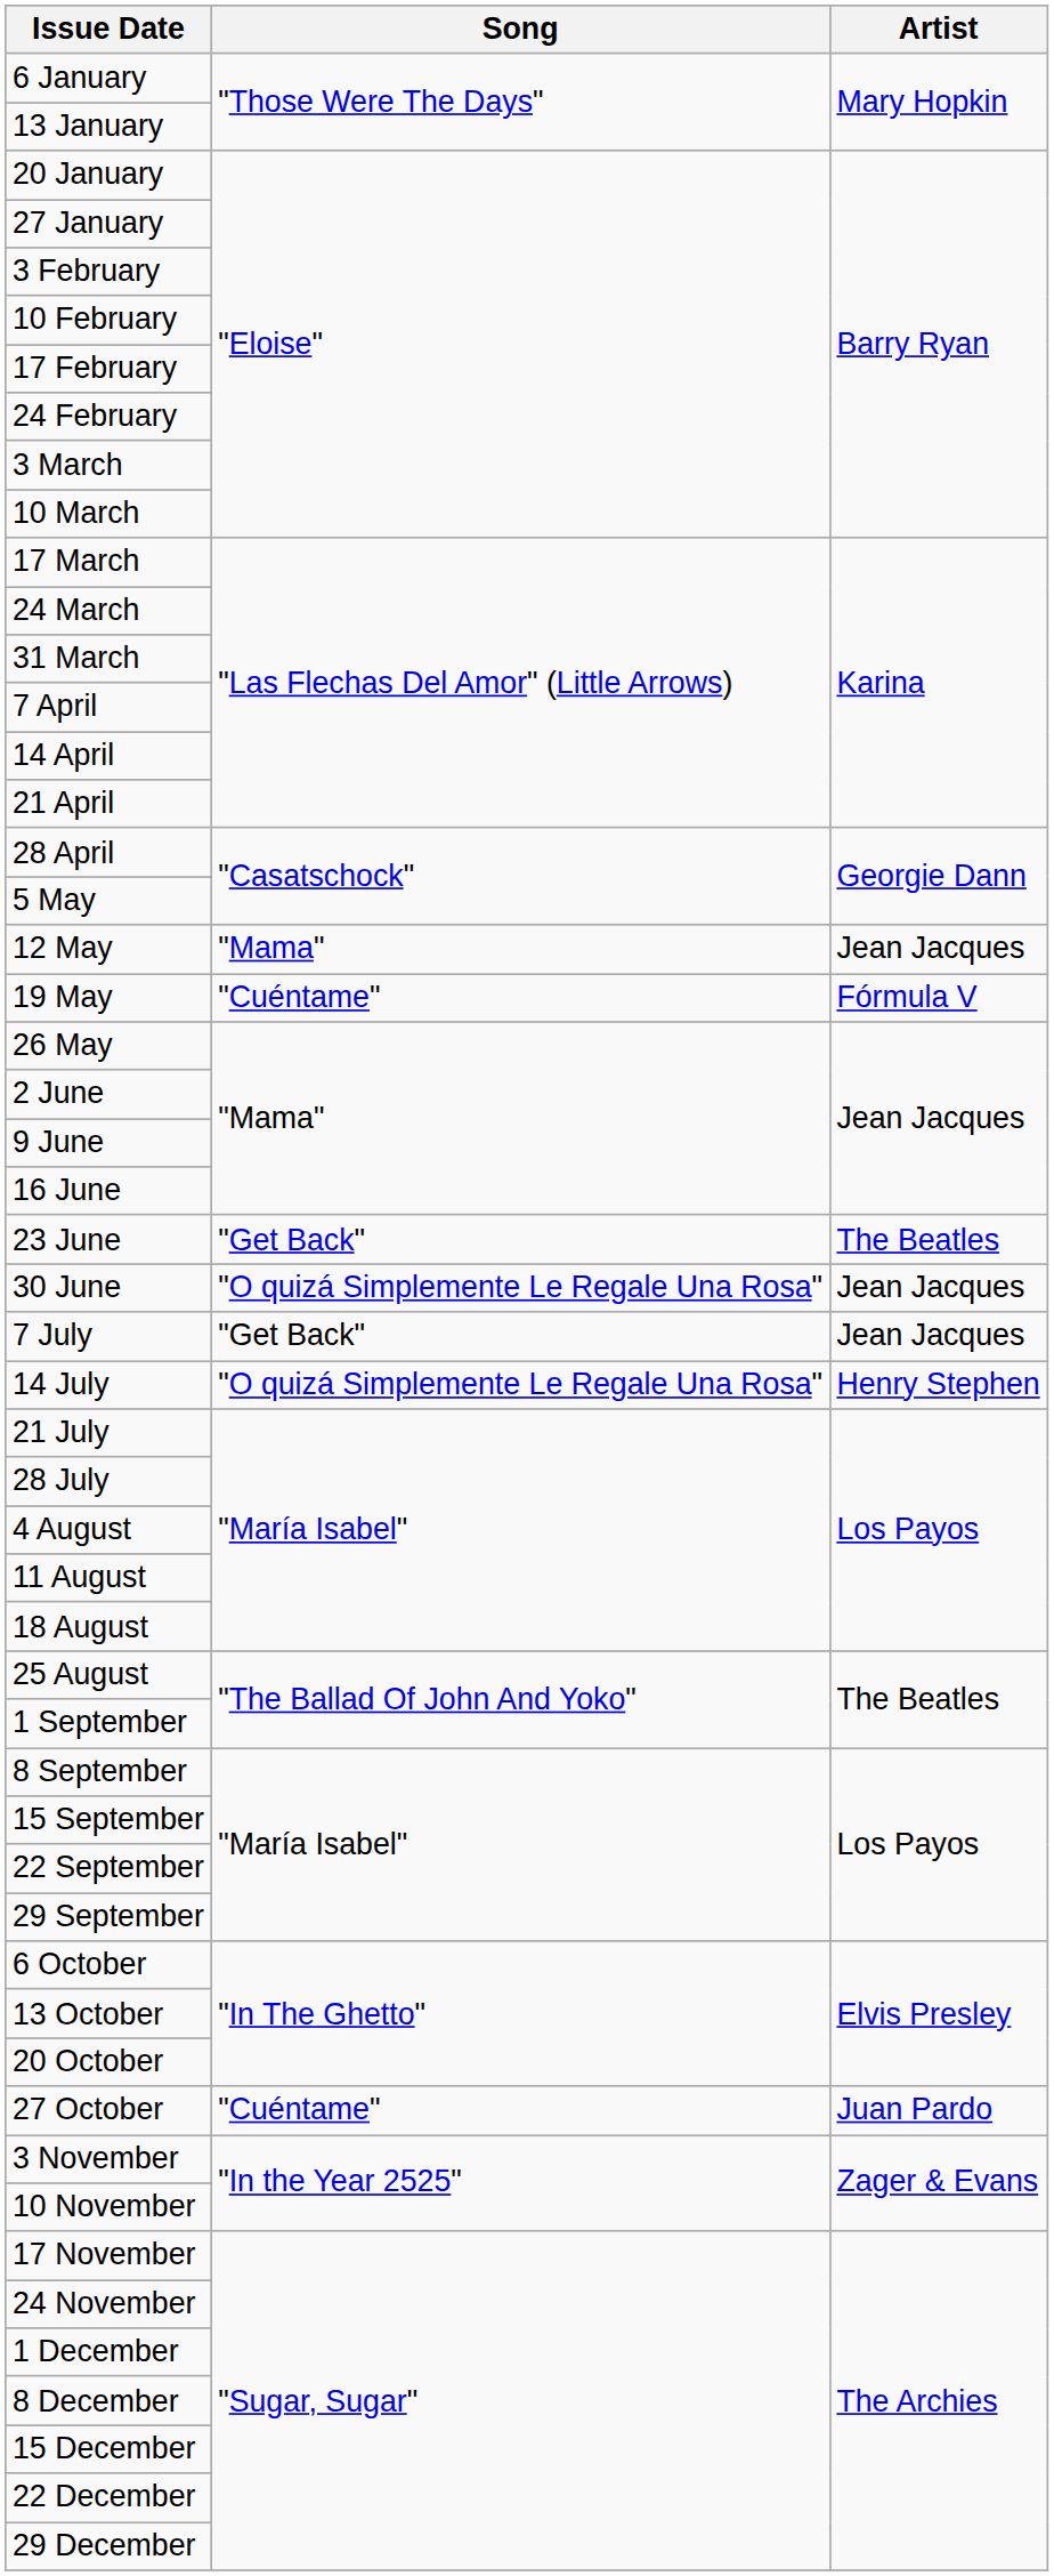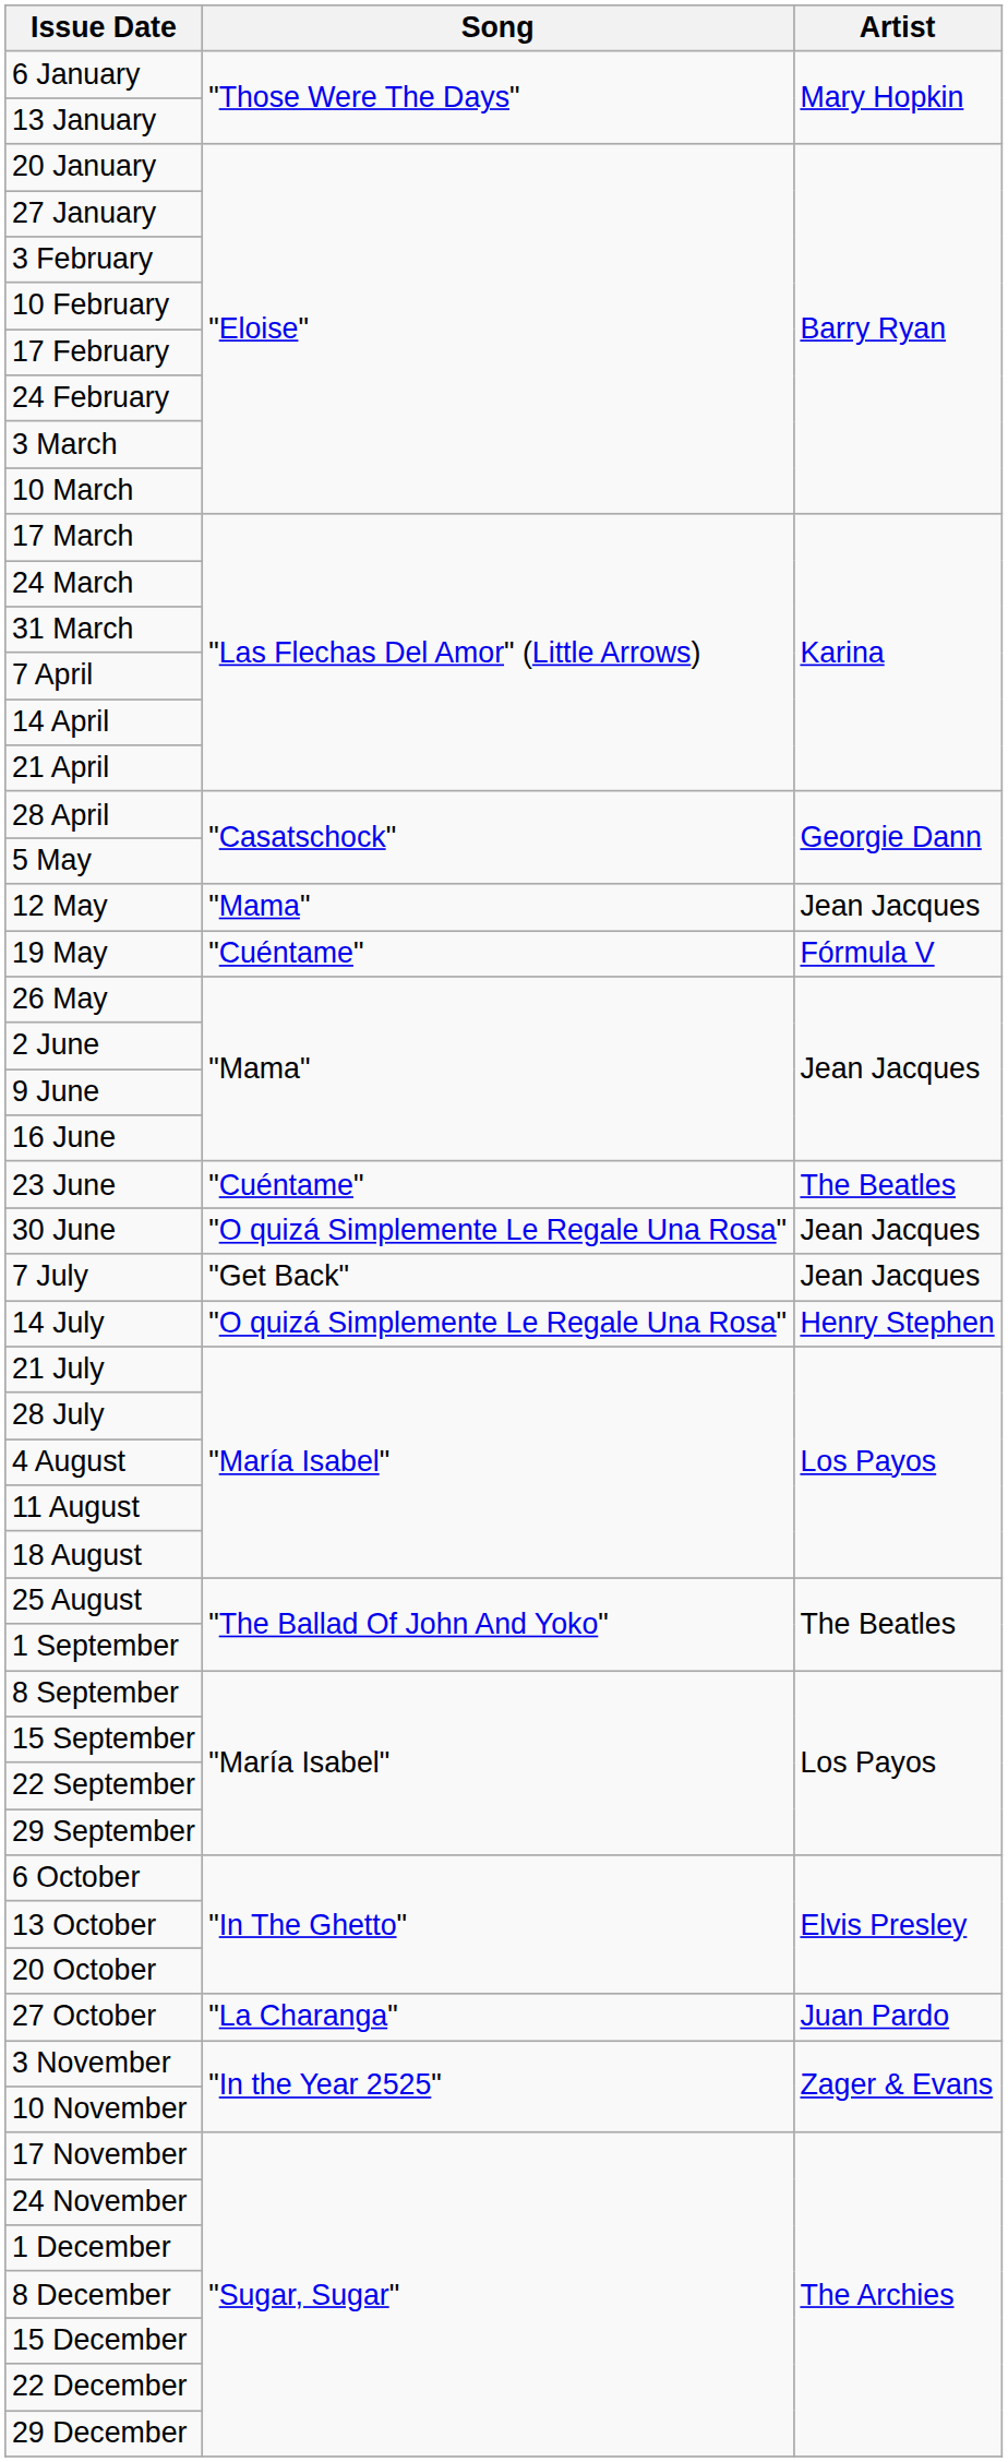23 June | Song: "Get Back" -> "Cuéntame"
27 October | Song: "Cuéntame" -> "La Charanga"
